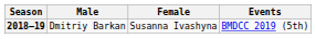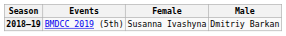columns swapped: Male <-> Events
